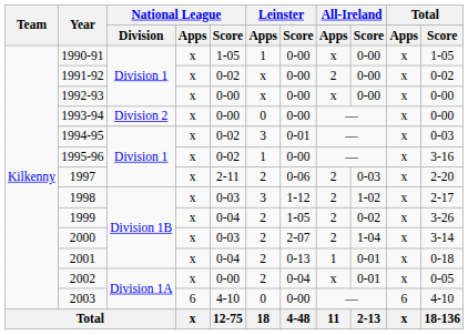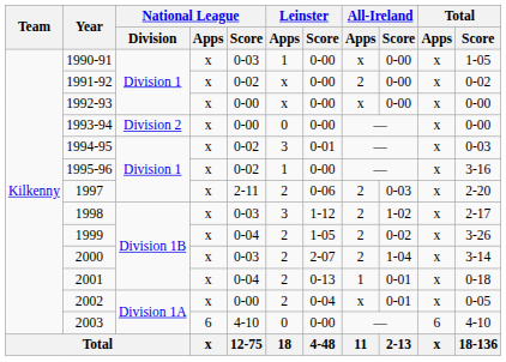1990-91 | National League / Score: 1-05 -> 0-03
